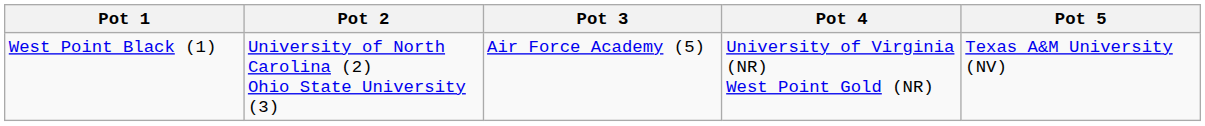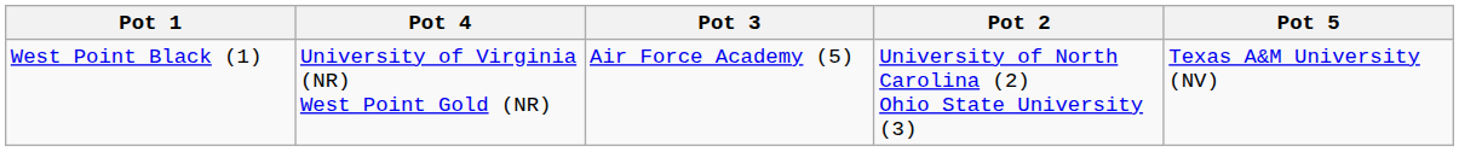columns swapped: Pot 2 <-> Pot 4
